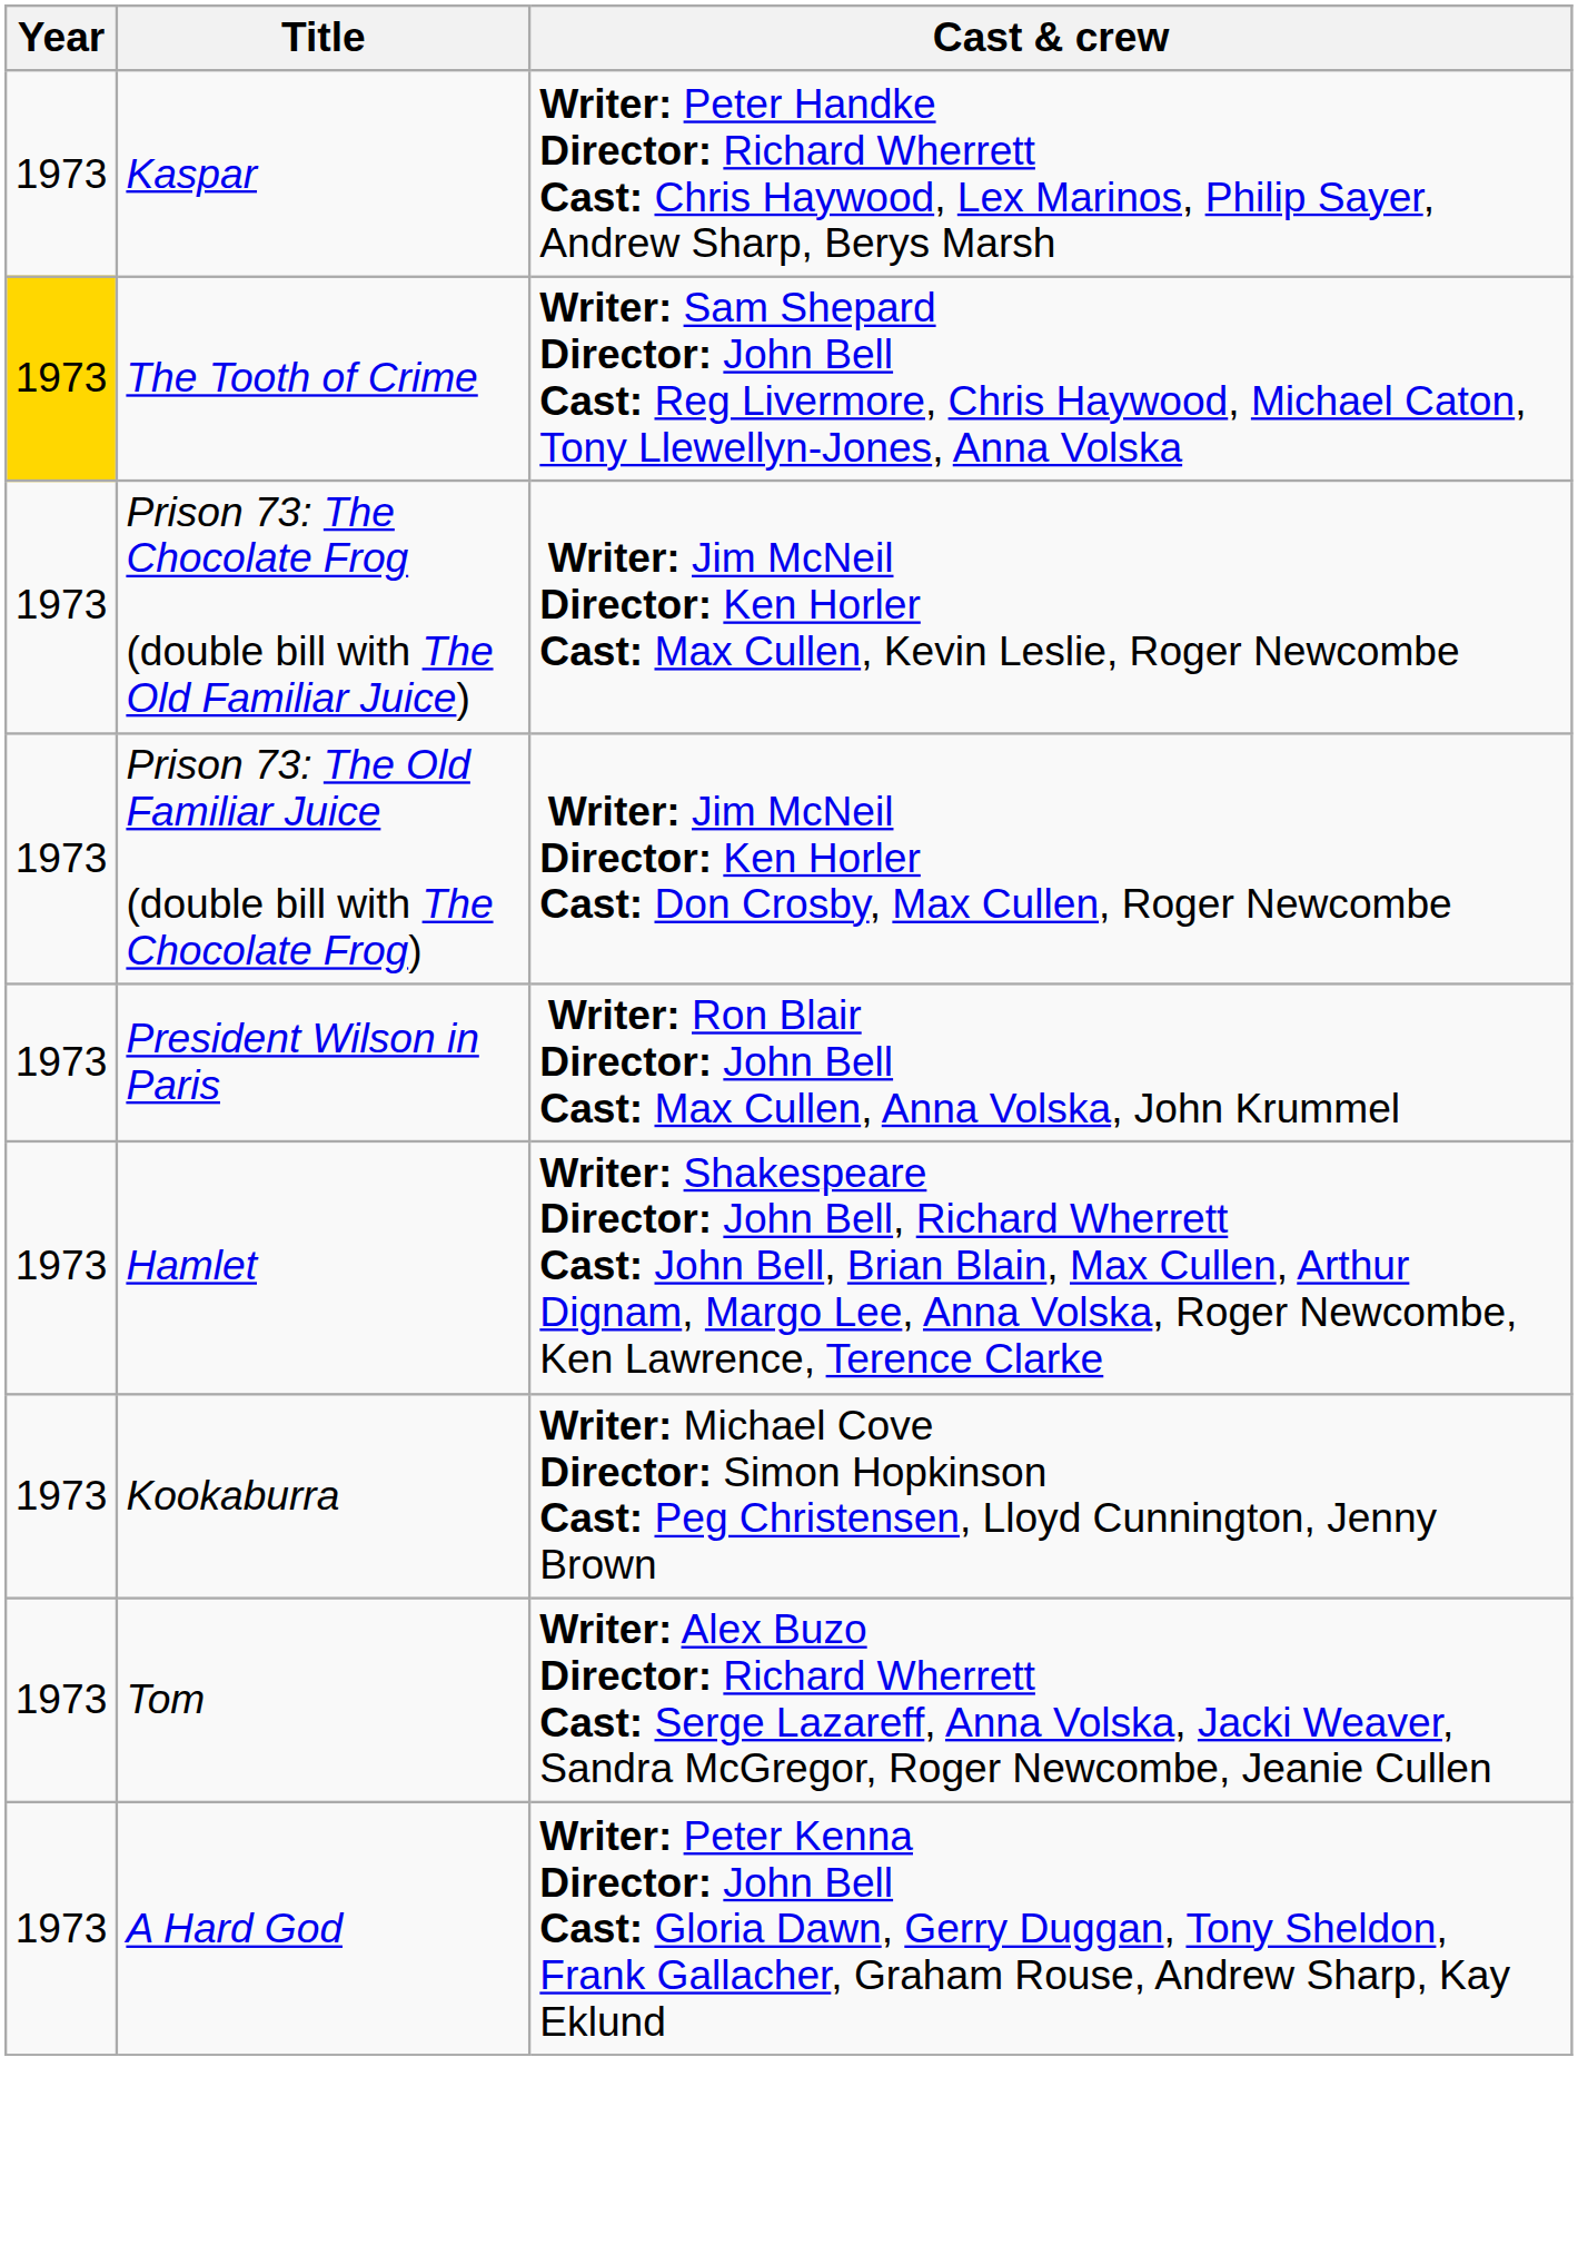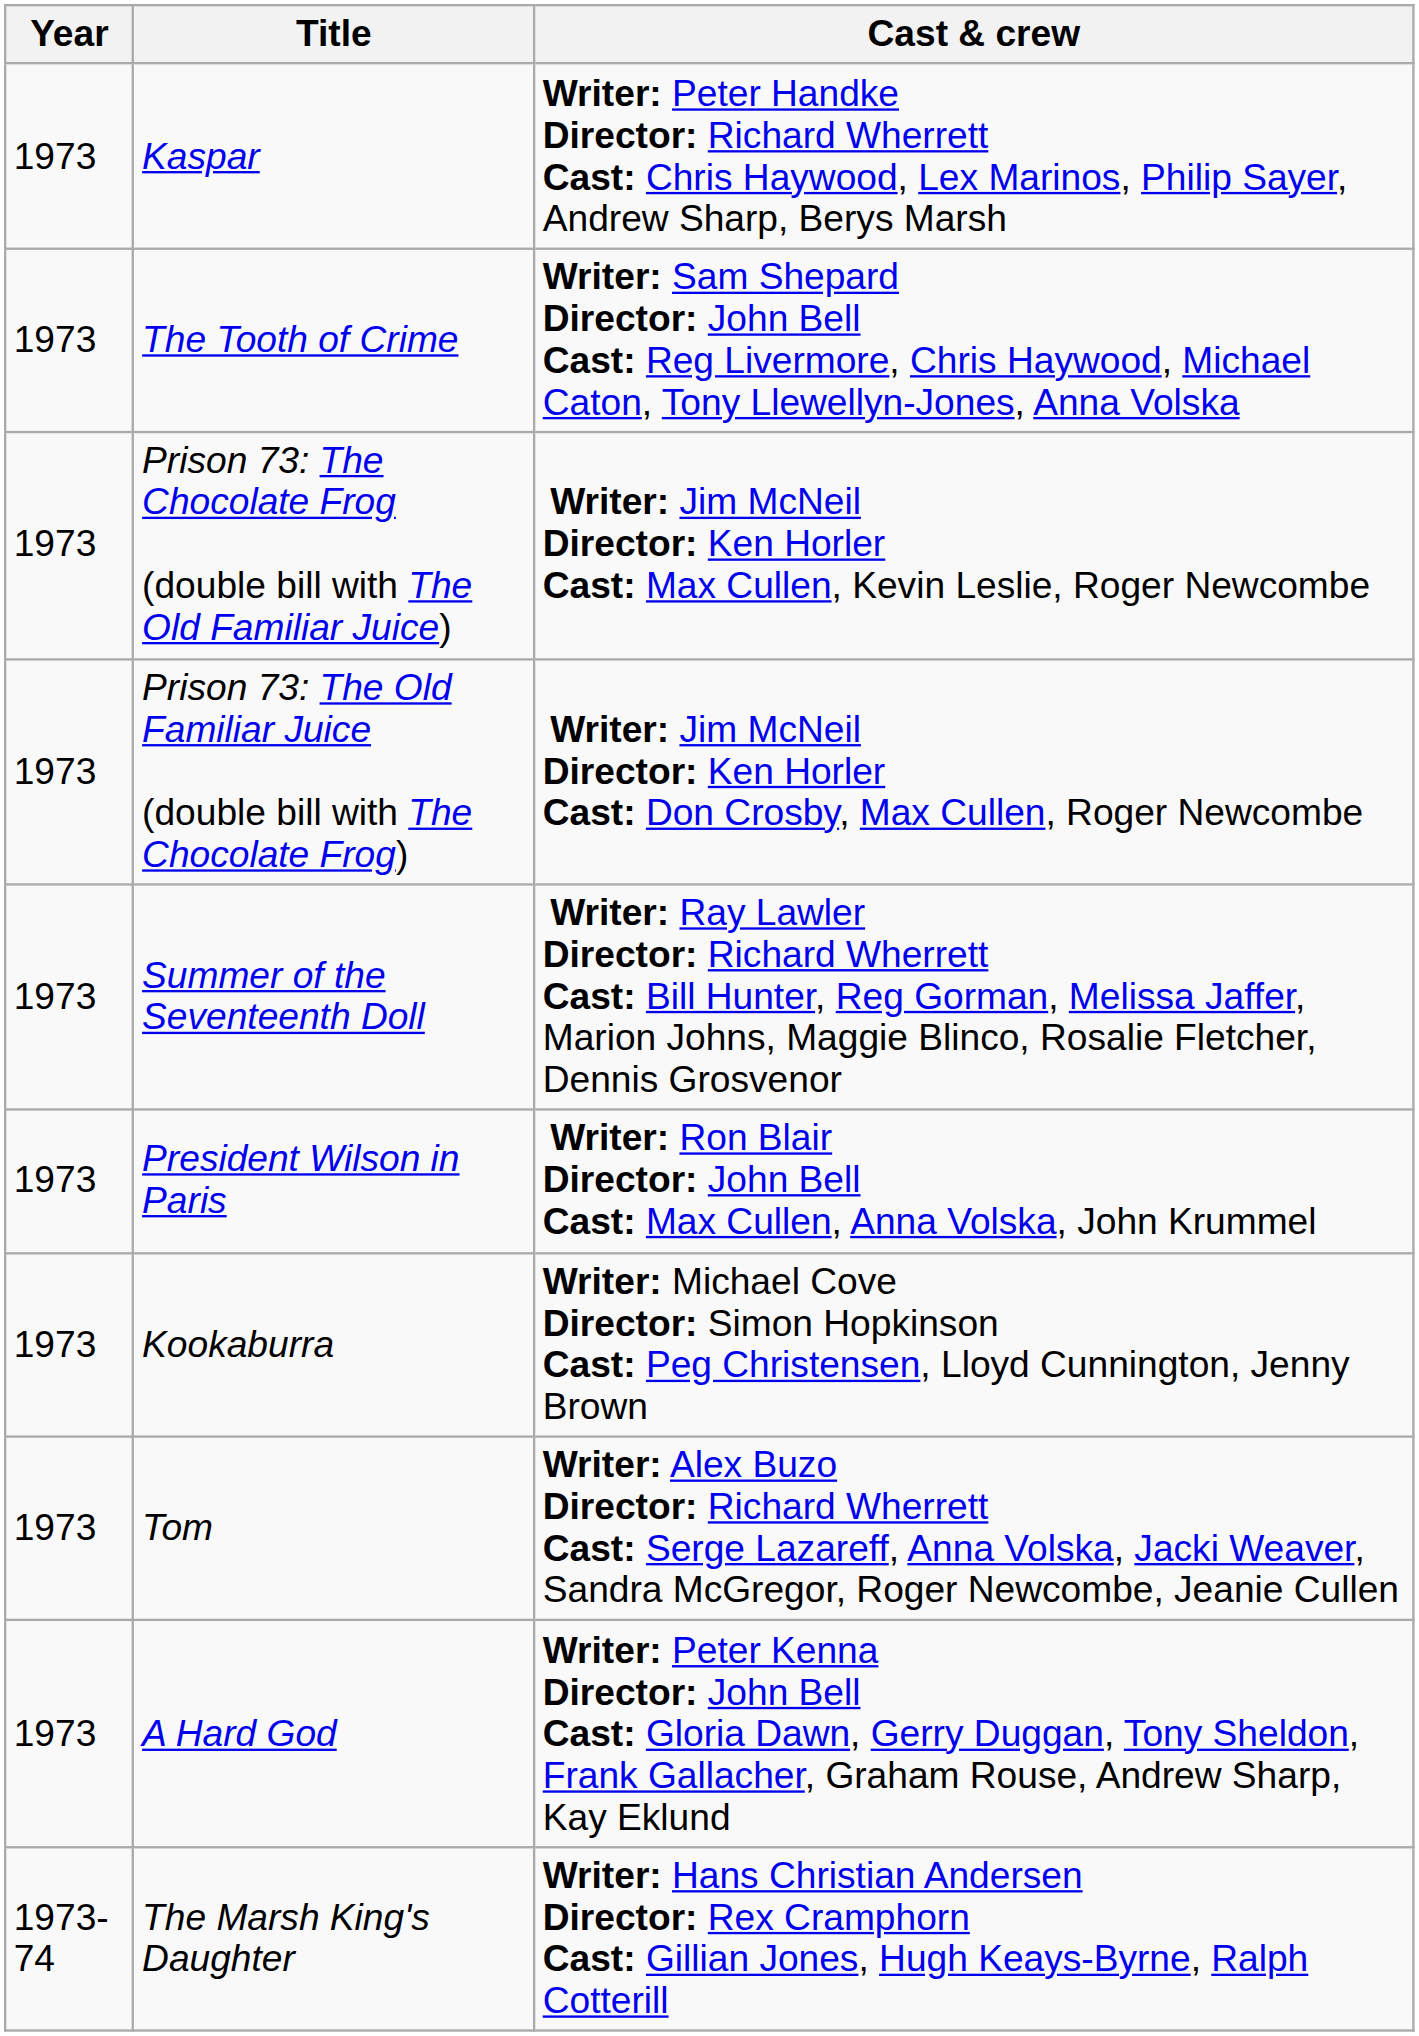The Tooth of Crime | Year: gold background -> no background
+ row: 1973 | Summer of the Seventeenth Doll | Writer: Ray Lawler Director: Richard Wherrett Cast: Bill Hunter, Reg Gorman, Melissa Jaffer, Marion Johns, Maggie Blinco, Rosalie Fletcher, Dennis Grosvenor
- row: 1973 | Hamlet | Writer: Shakespeare Director: John Bell, Richard Wherrett Cast: John Bell, Brian Blain, Max Cullen, Arthur Dignam, Margo Lee, Anna Volska, Roger Newcombe, Ken Lawrence, Terence Clarke
+ row: 1973-74 | The Marsh King's Daughter | Writer: Hans Christian Andersen Director: Rex Cramphorn Cast: Gillian Jones, Hugh Keays-Byrne, Ralph Cotterill
